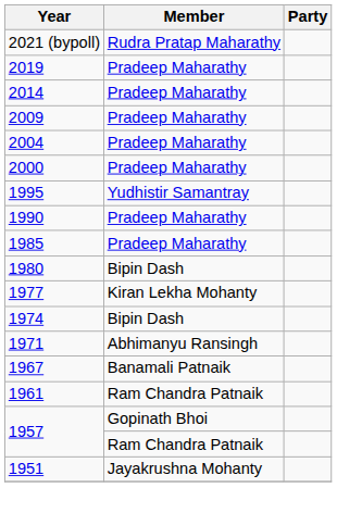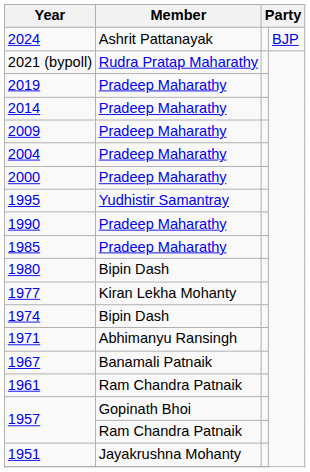+ row: 2024 | Ashrit Pattanayak | BJP
